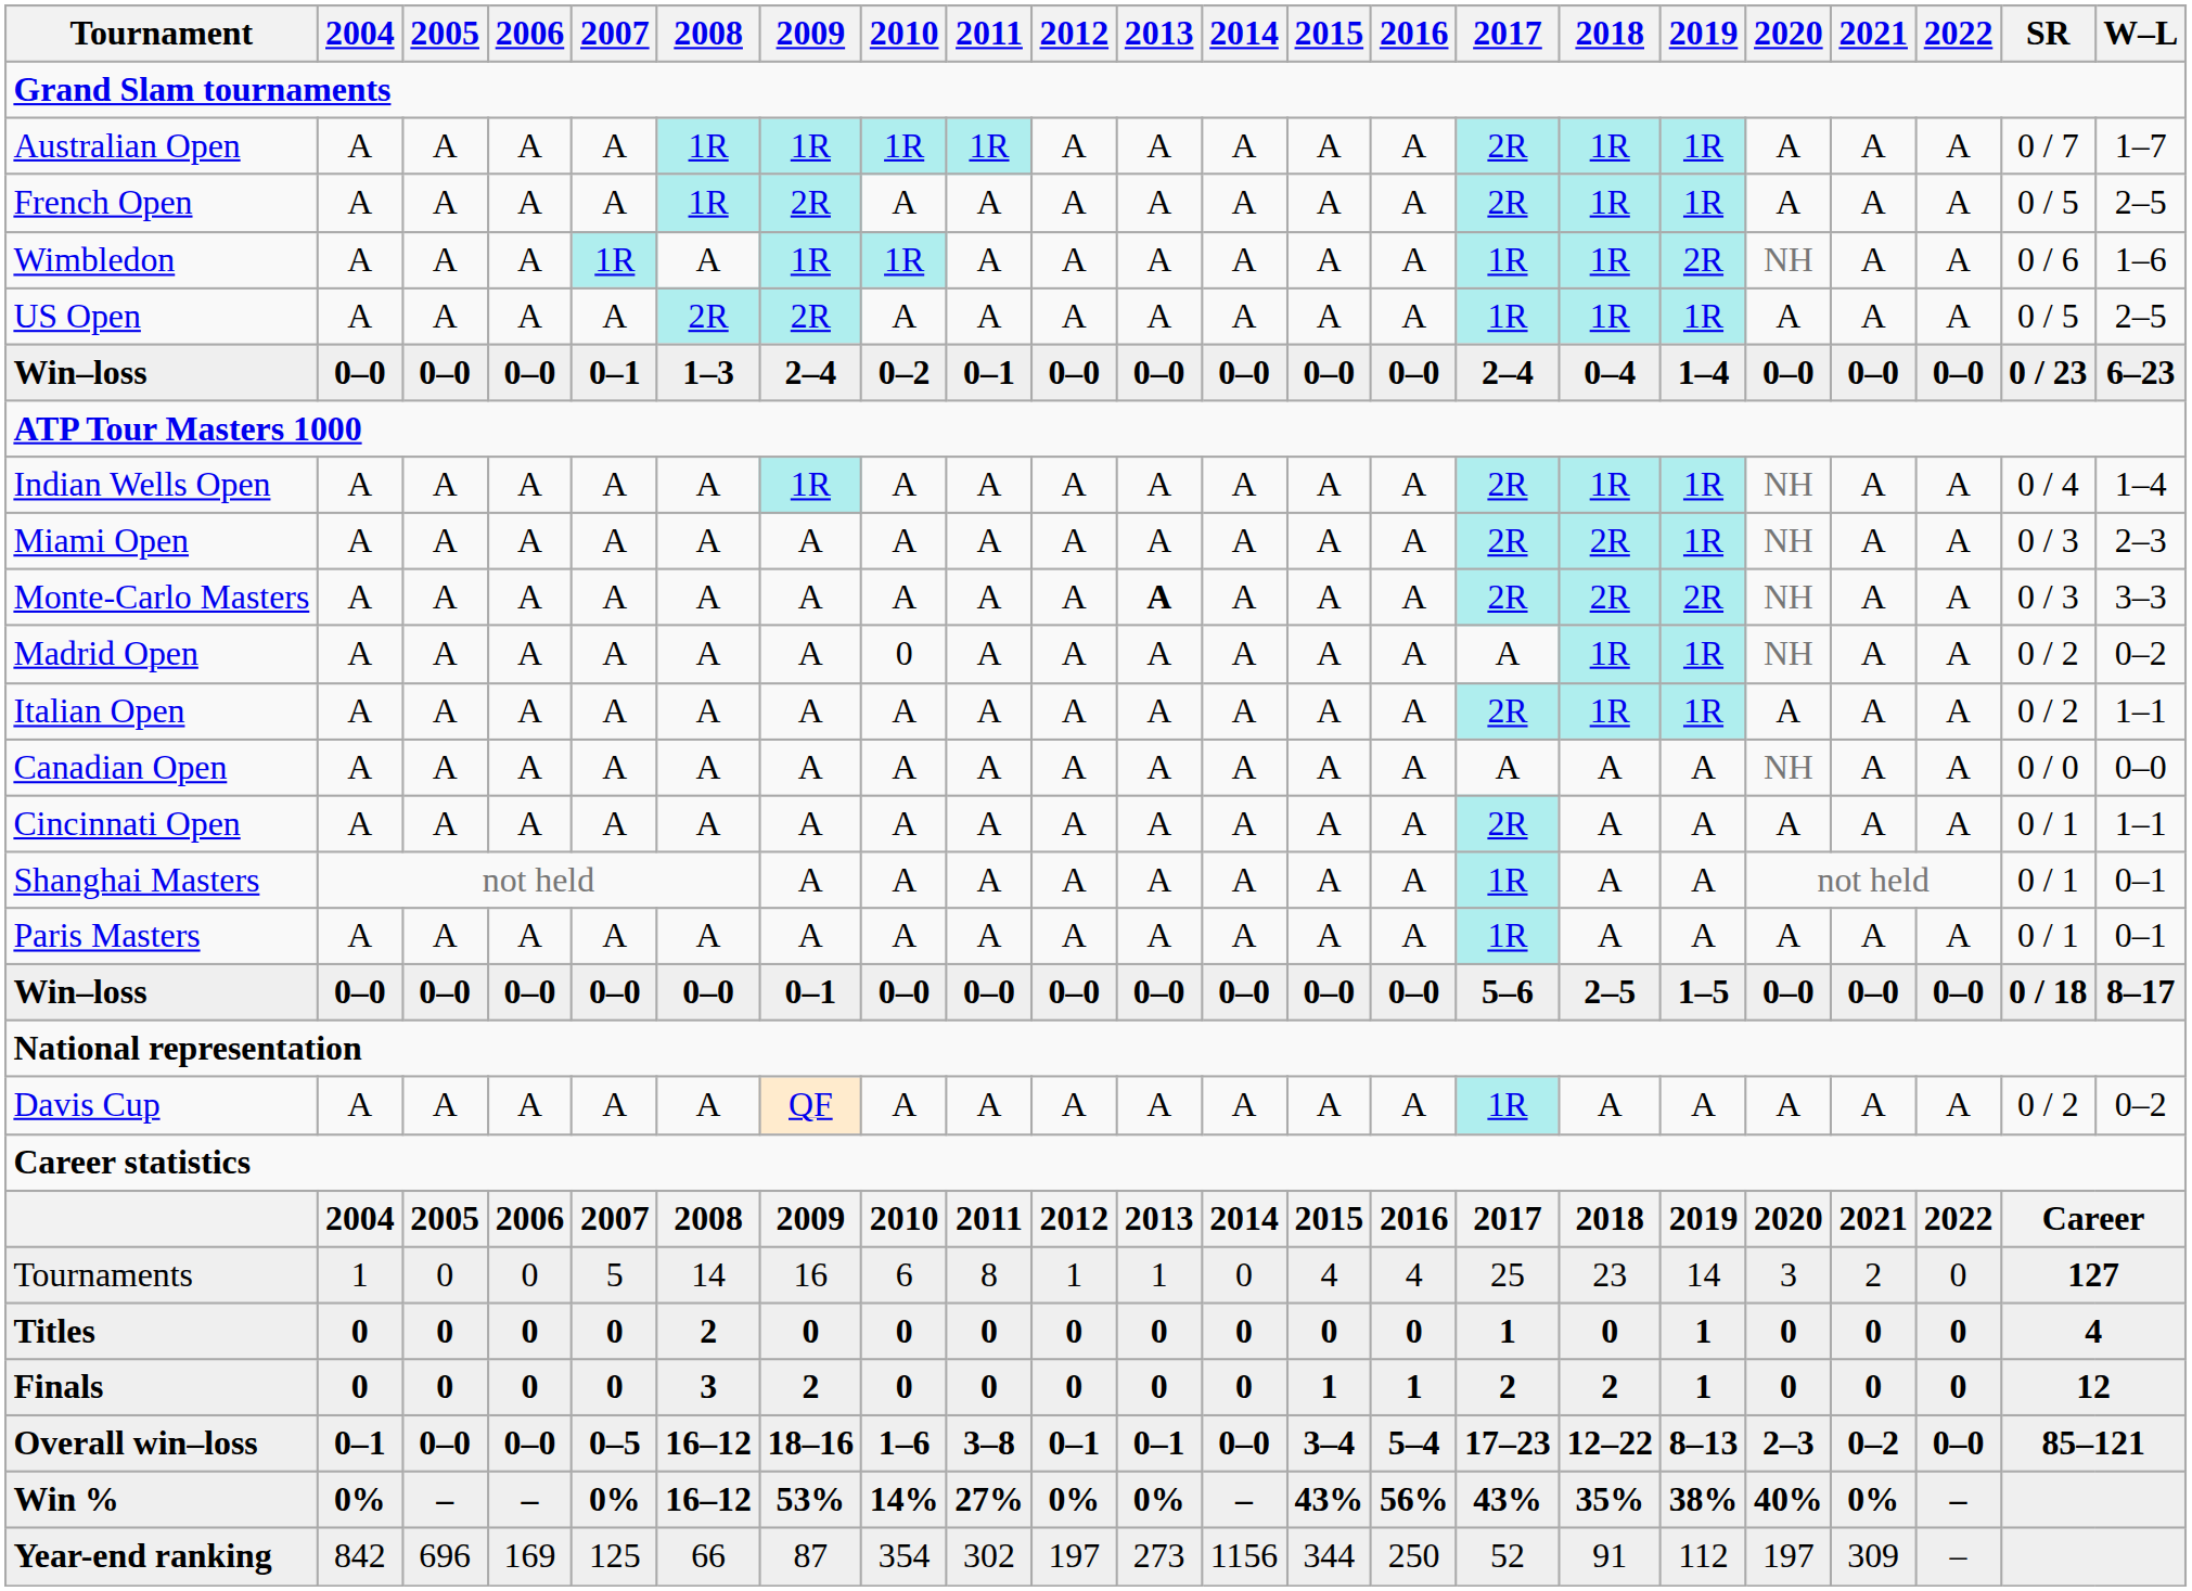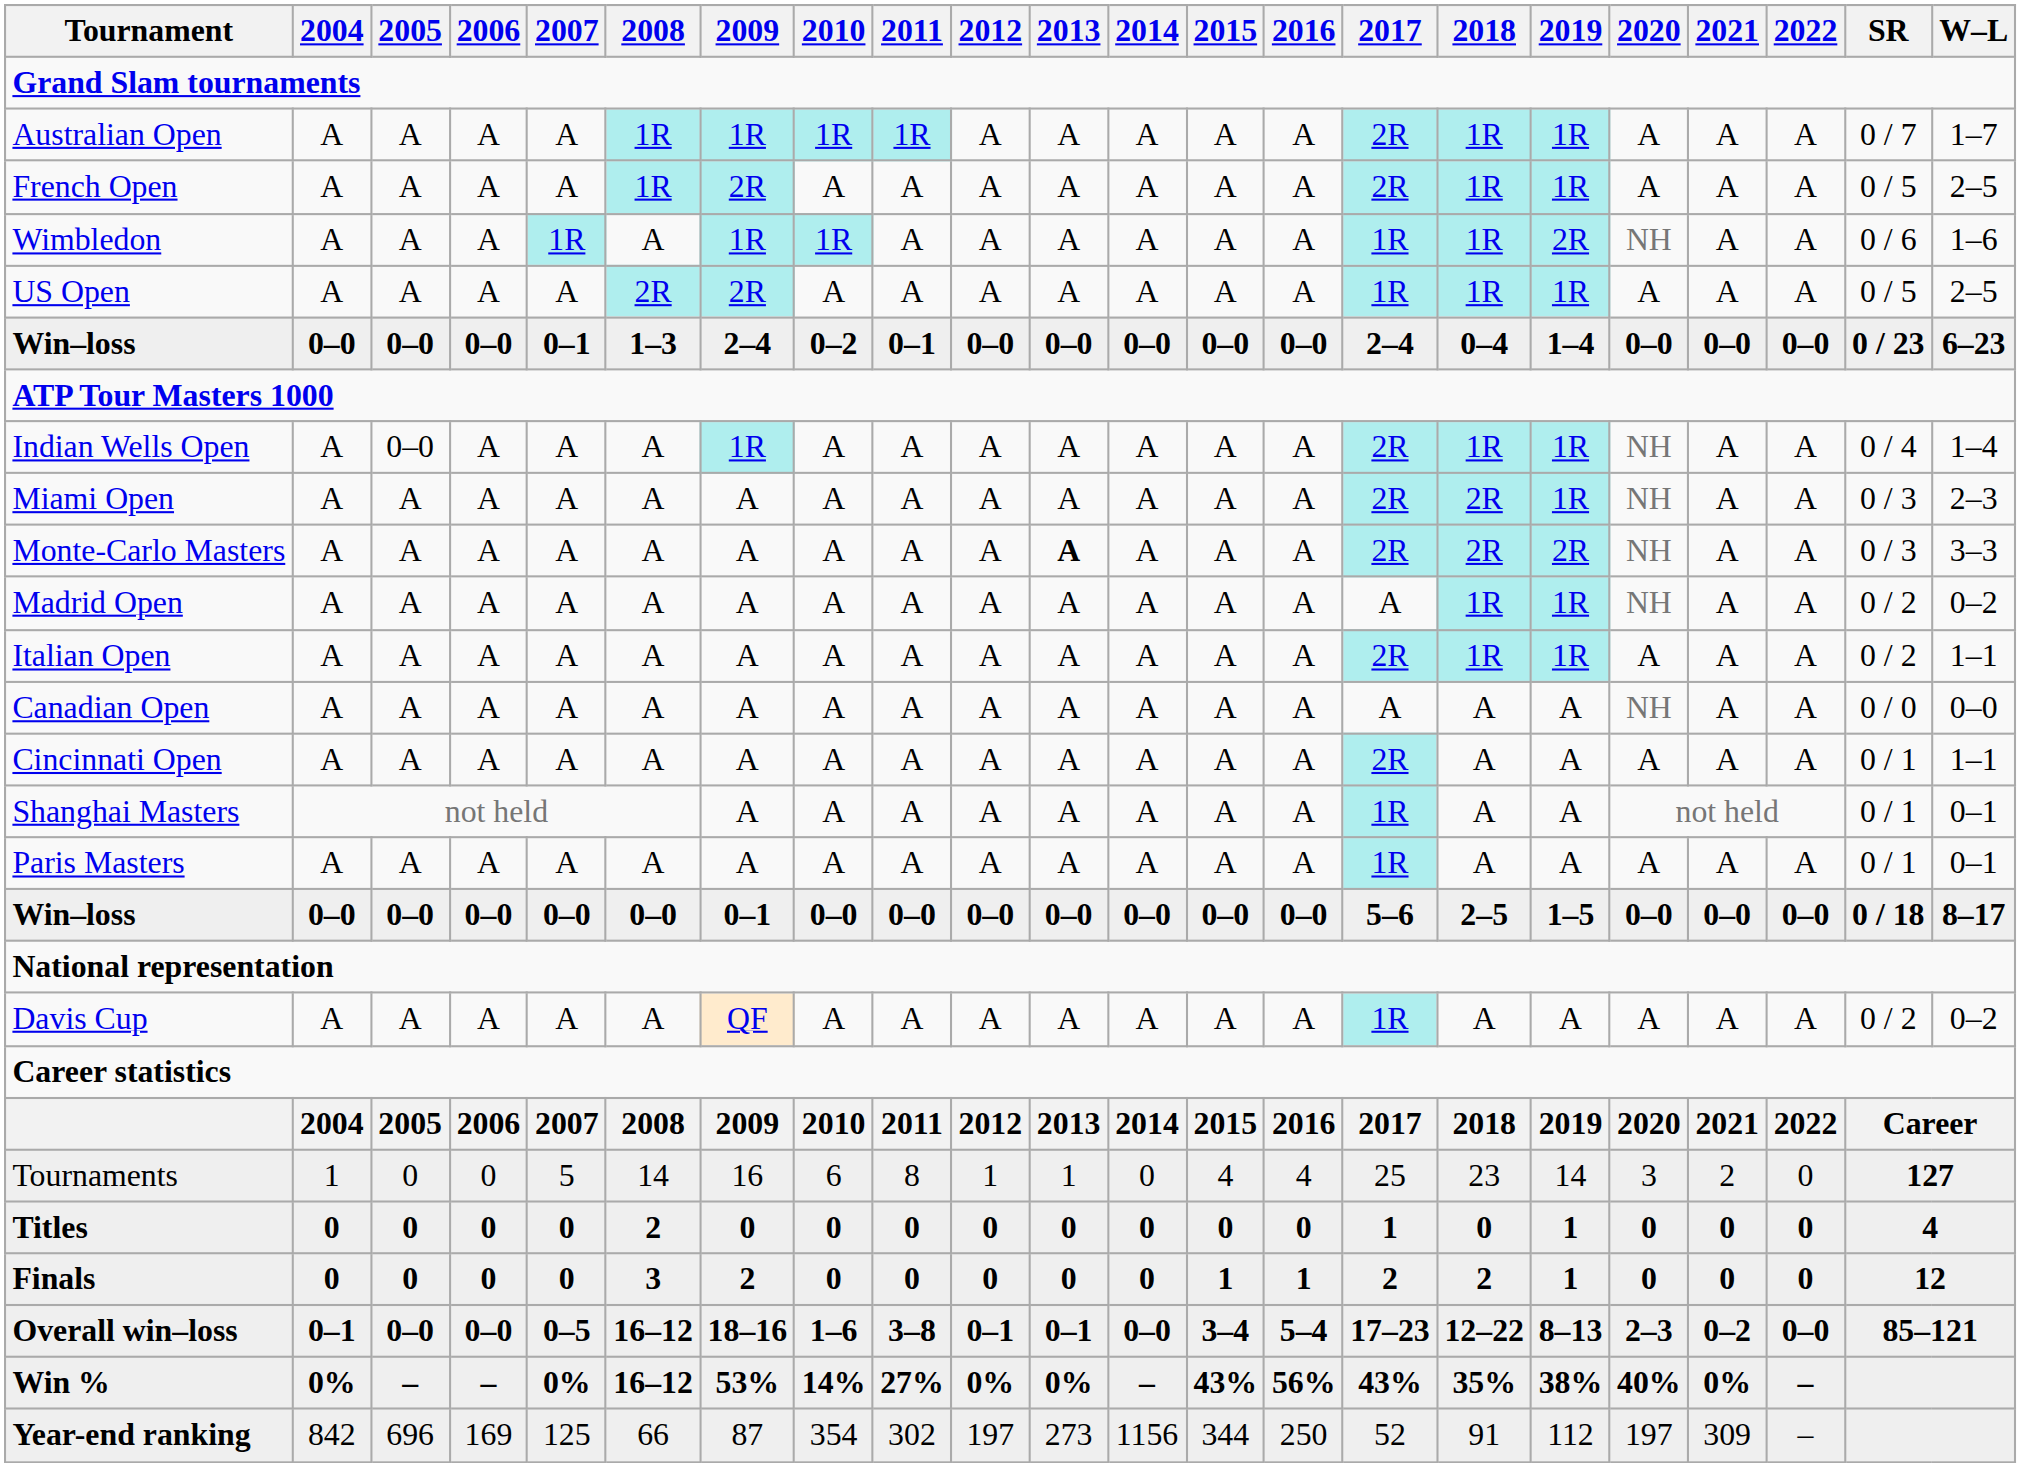Indian Wells Open | 2005: A -> 0–0
Madrid Open | 2010: 0 -> A
